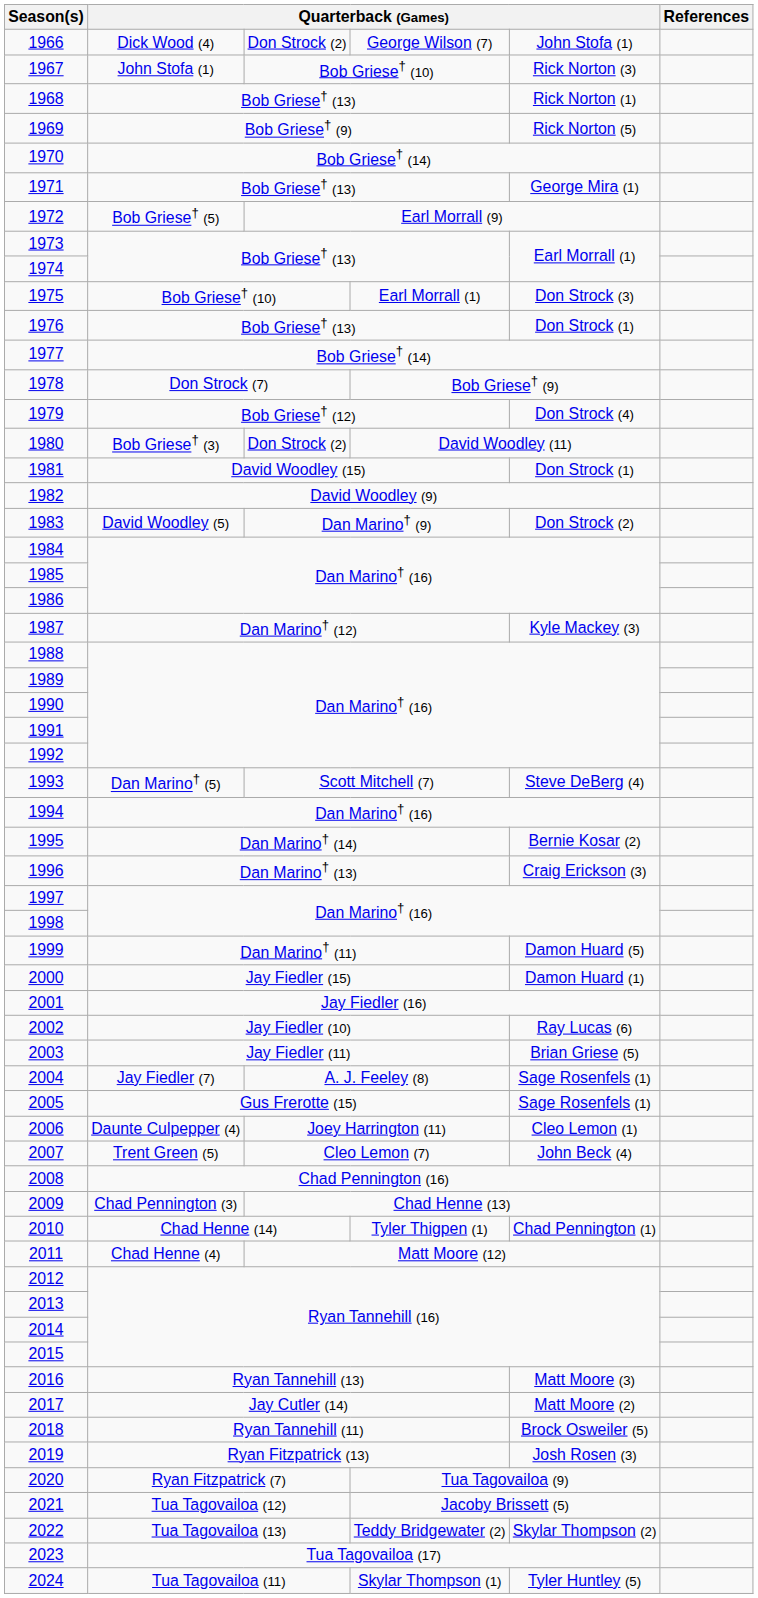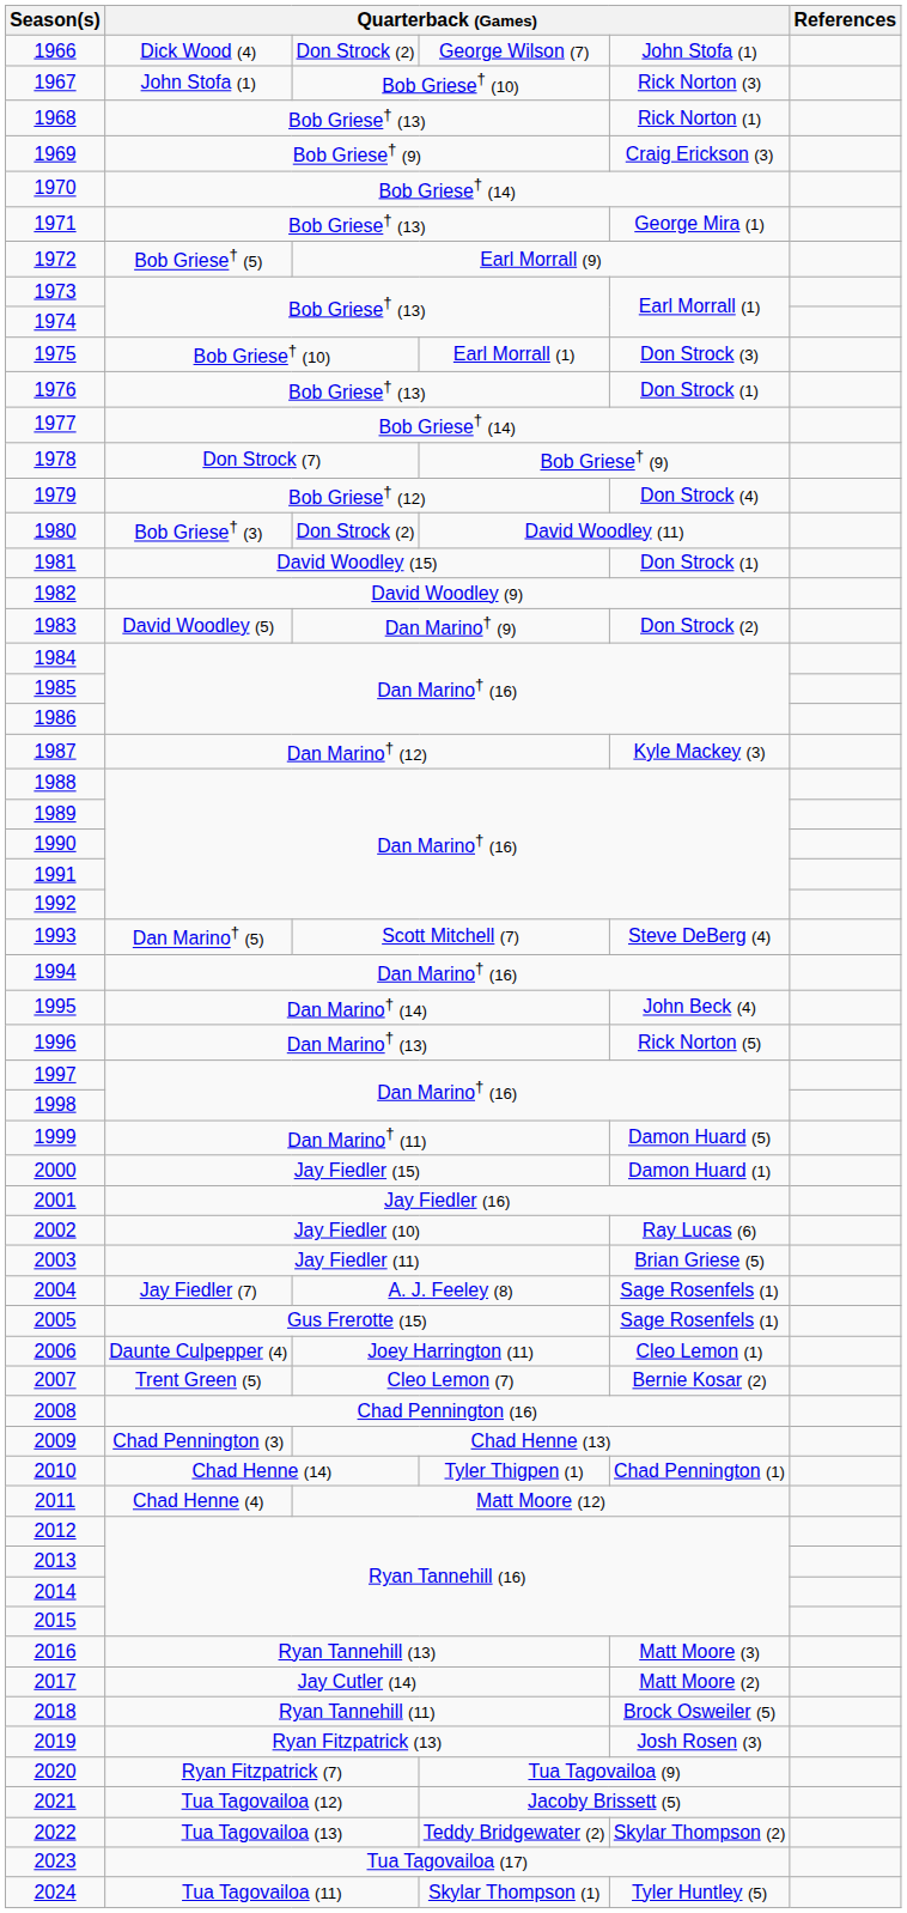1969 | column 5: Rick Norton (5) -> Craig Erickson (3)
1995 | column 5: Bernie Kosar (2) -> John Beck (4)
1996 | column 5: Craig Erickson (3) -> Rick Norton (5)
2007 | column 5: John Beck (4) -> Bernie Kosar (2)
